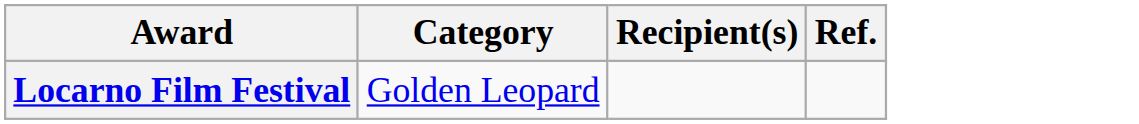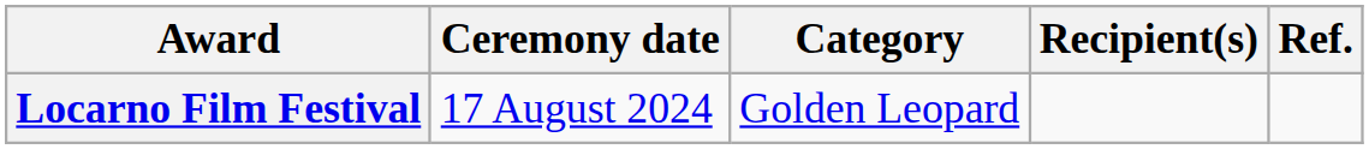+ column: Ceremony date | 17 August 2024
